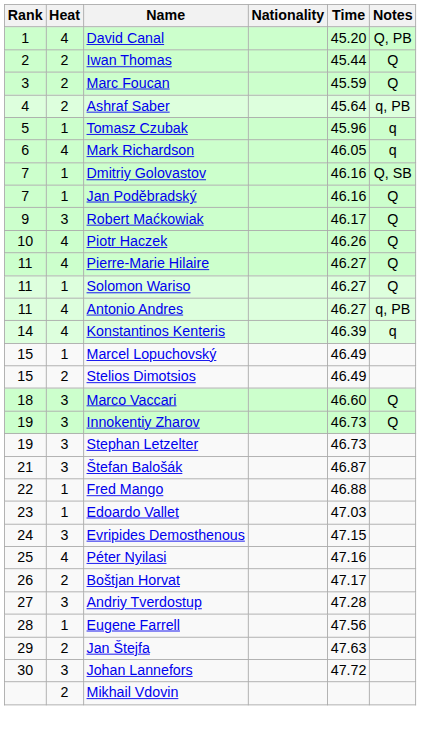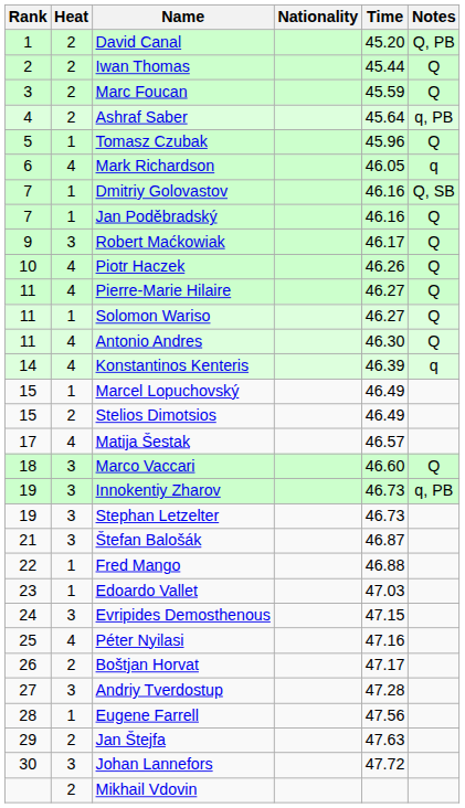David Canal | Heat: 4 -> 2
Tomasz Czubak | Notes: q -> Q
Antonio Andres | Time: 46.27 -> 46.30
Antonio Andres | Notes: q, PB -> Q
+ row: 17 | 4 | Matija Šestak | 46.57
Innokentiy Zharov | Notes: Q -> q, PB
